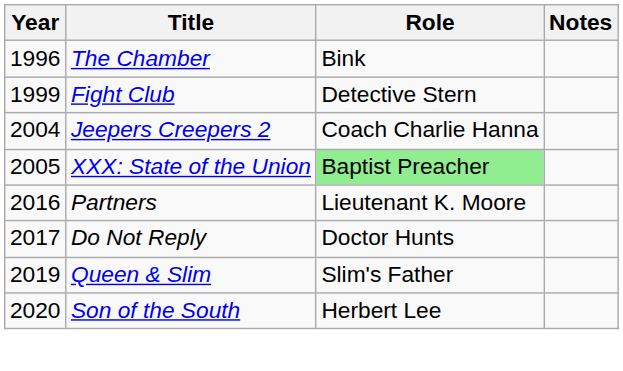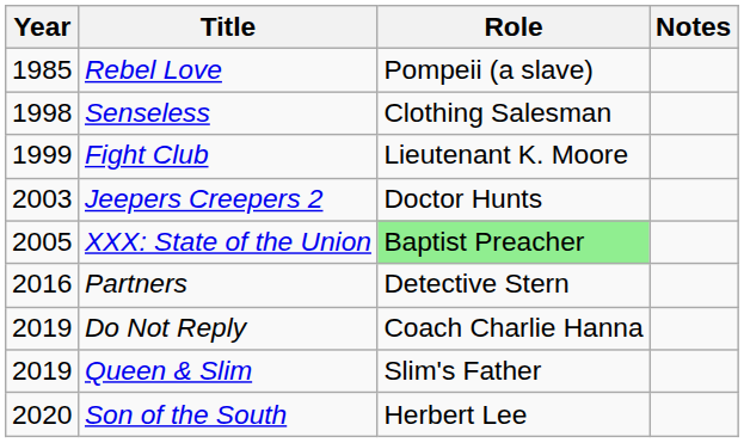+ row: 1985 | Rebel Love | Pompeii (a slave)
- row: 1996 | The Chamber | Bink
+ row: 1998 | Senseless | Clothing Salesman
Fight Club | Role: Detective Stern -> Lieutenant K. Moore
Jeepers Creepers 2 | Year: 2004 -> 2003
Jeepers Creepers 2 | Role: Coach Charlie Hanna -> Doctor Hunts
Partners | Role: Lieutenant K. Moore -> Detective Stern
Do Not Reply | Year: 2017 -> 2019
Do Not Reply | Role: Doctor Hunts -> Coach Charlie Hanna
